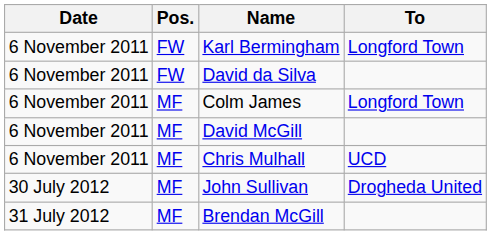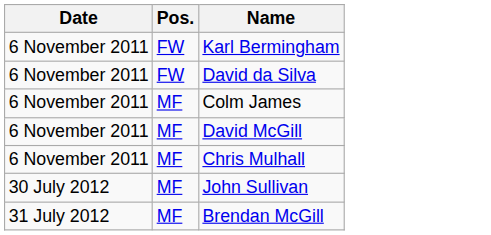- column: To | Longford Town | Longford Town | UCD | Drogheda United
